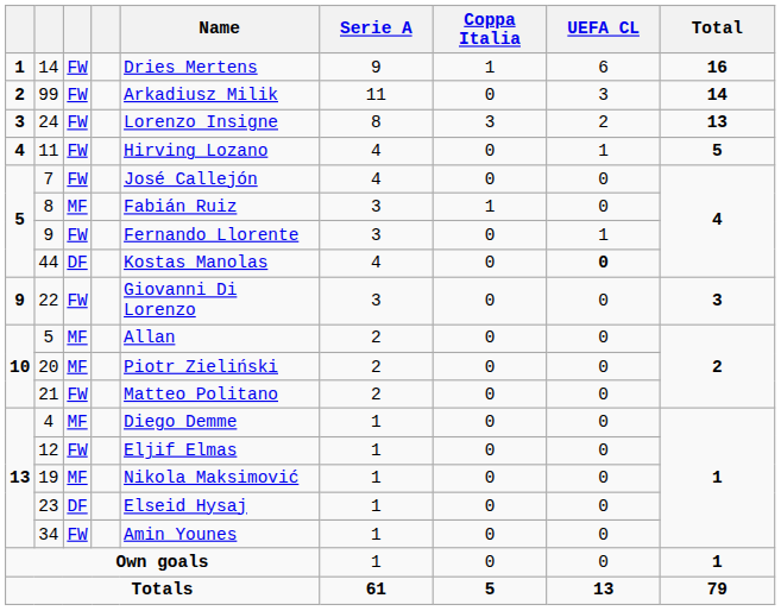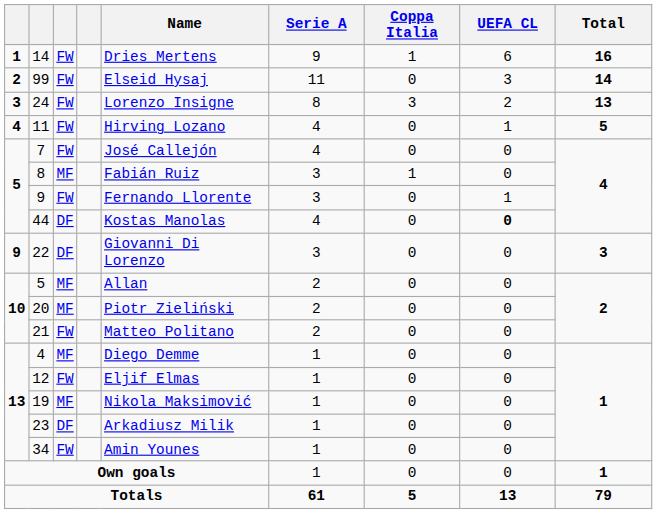99 | Name: Arkadiusz Milik -> Elseid Hysaj
22 | column 3: FW -> DF
23 | Name: Elseid Hysaj -> Arkadiusz Milik
